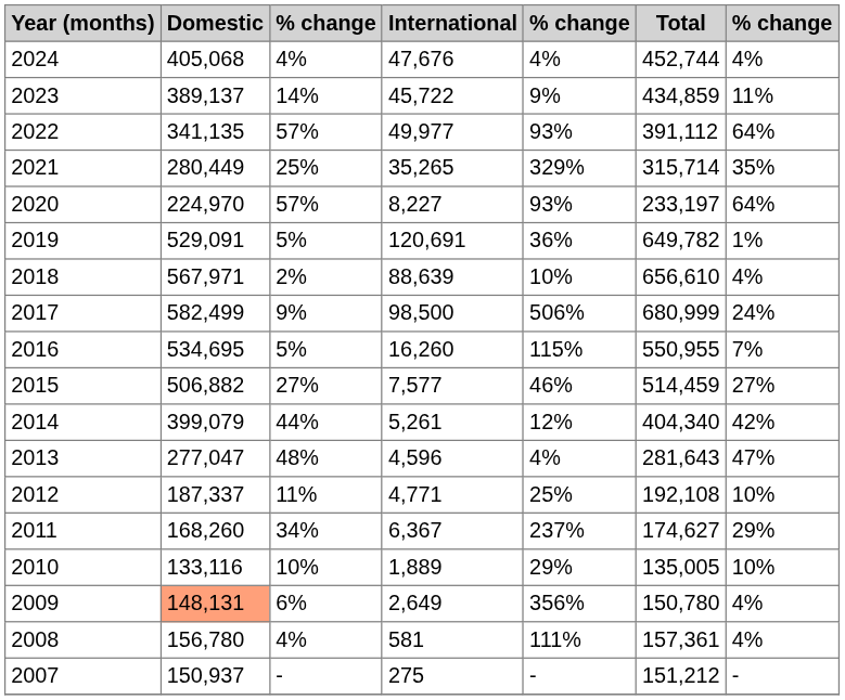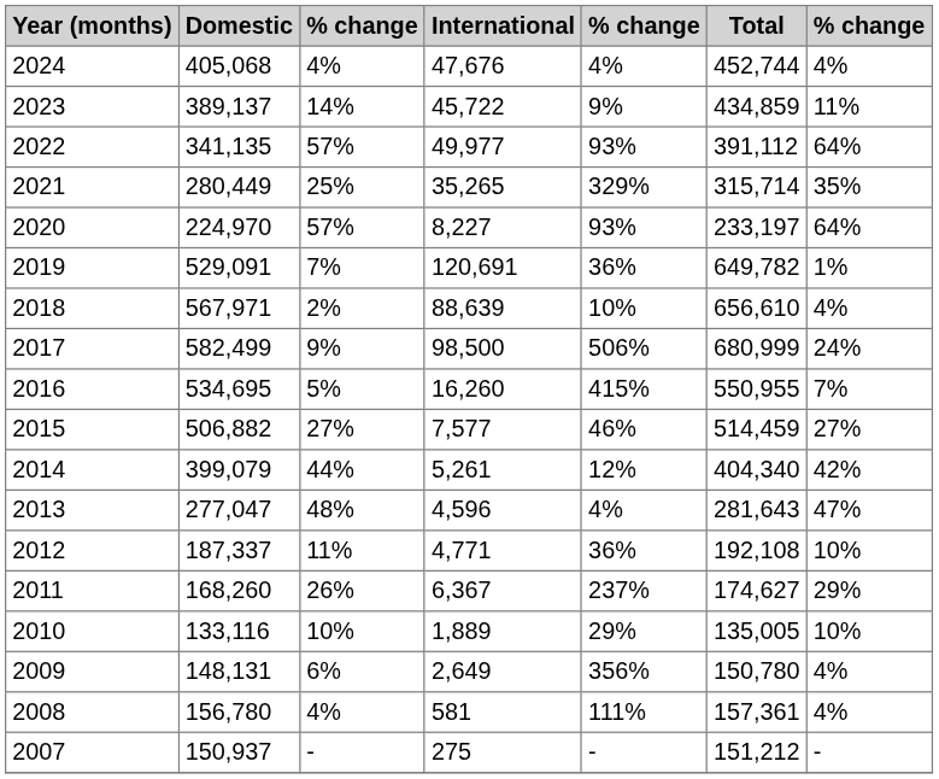2019 | column 3: 5% -> 7%
2016 | column 5: 115% -> 415%
2012 | column 5: 25% -> 36%
2011 | column 3: 34% -> 26%
2009 | Domestic: lightsalmon background -> no background
